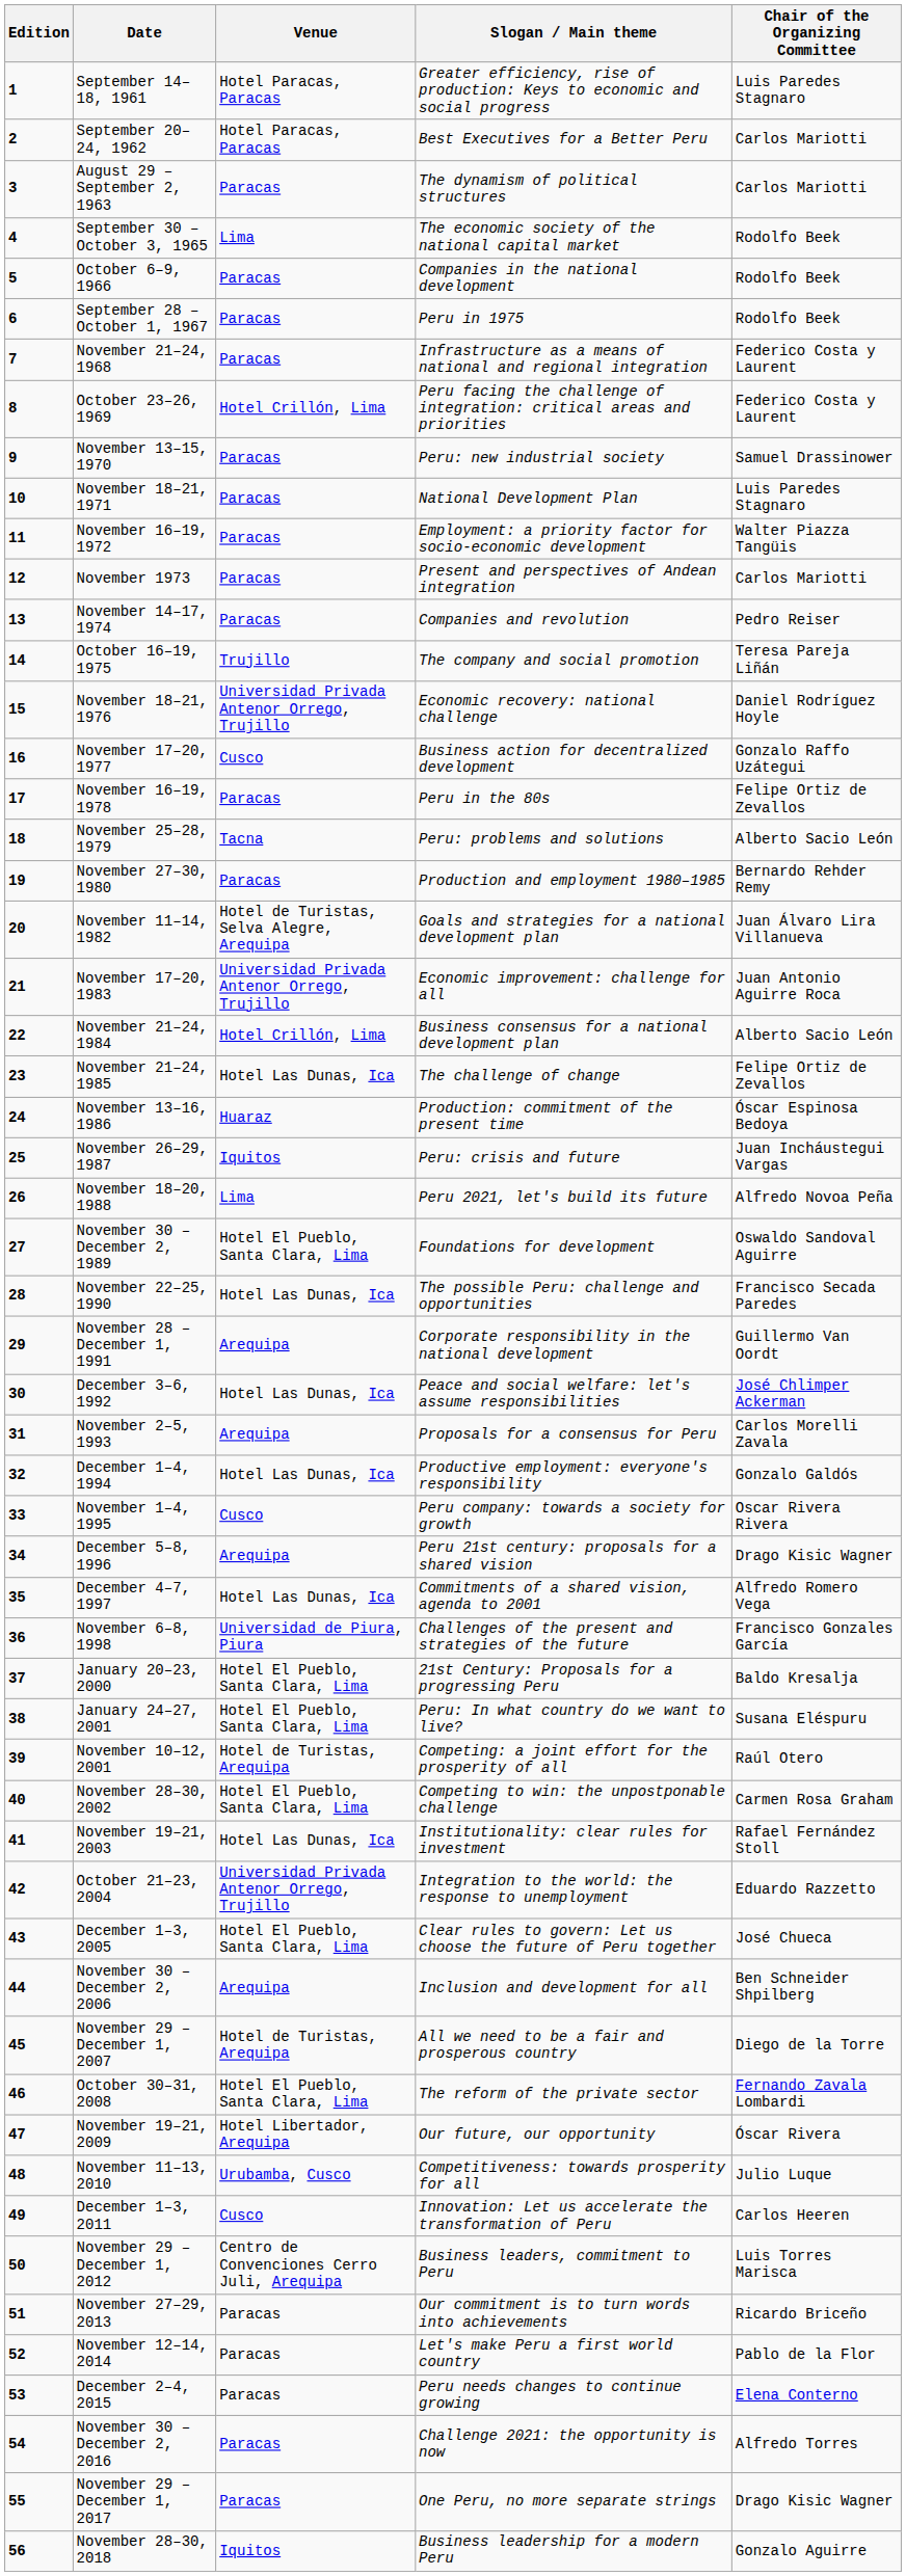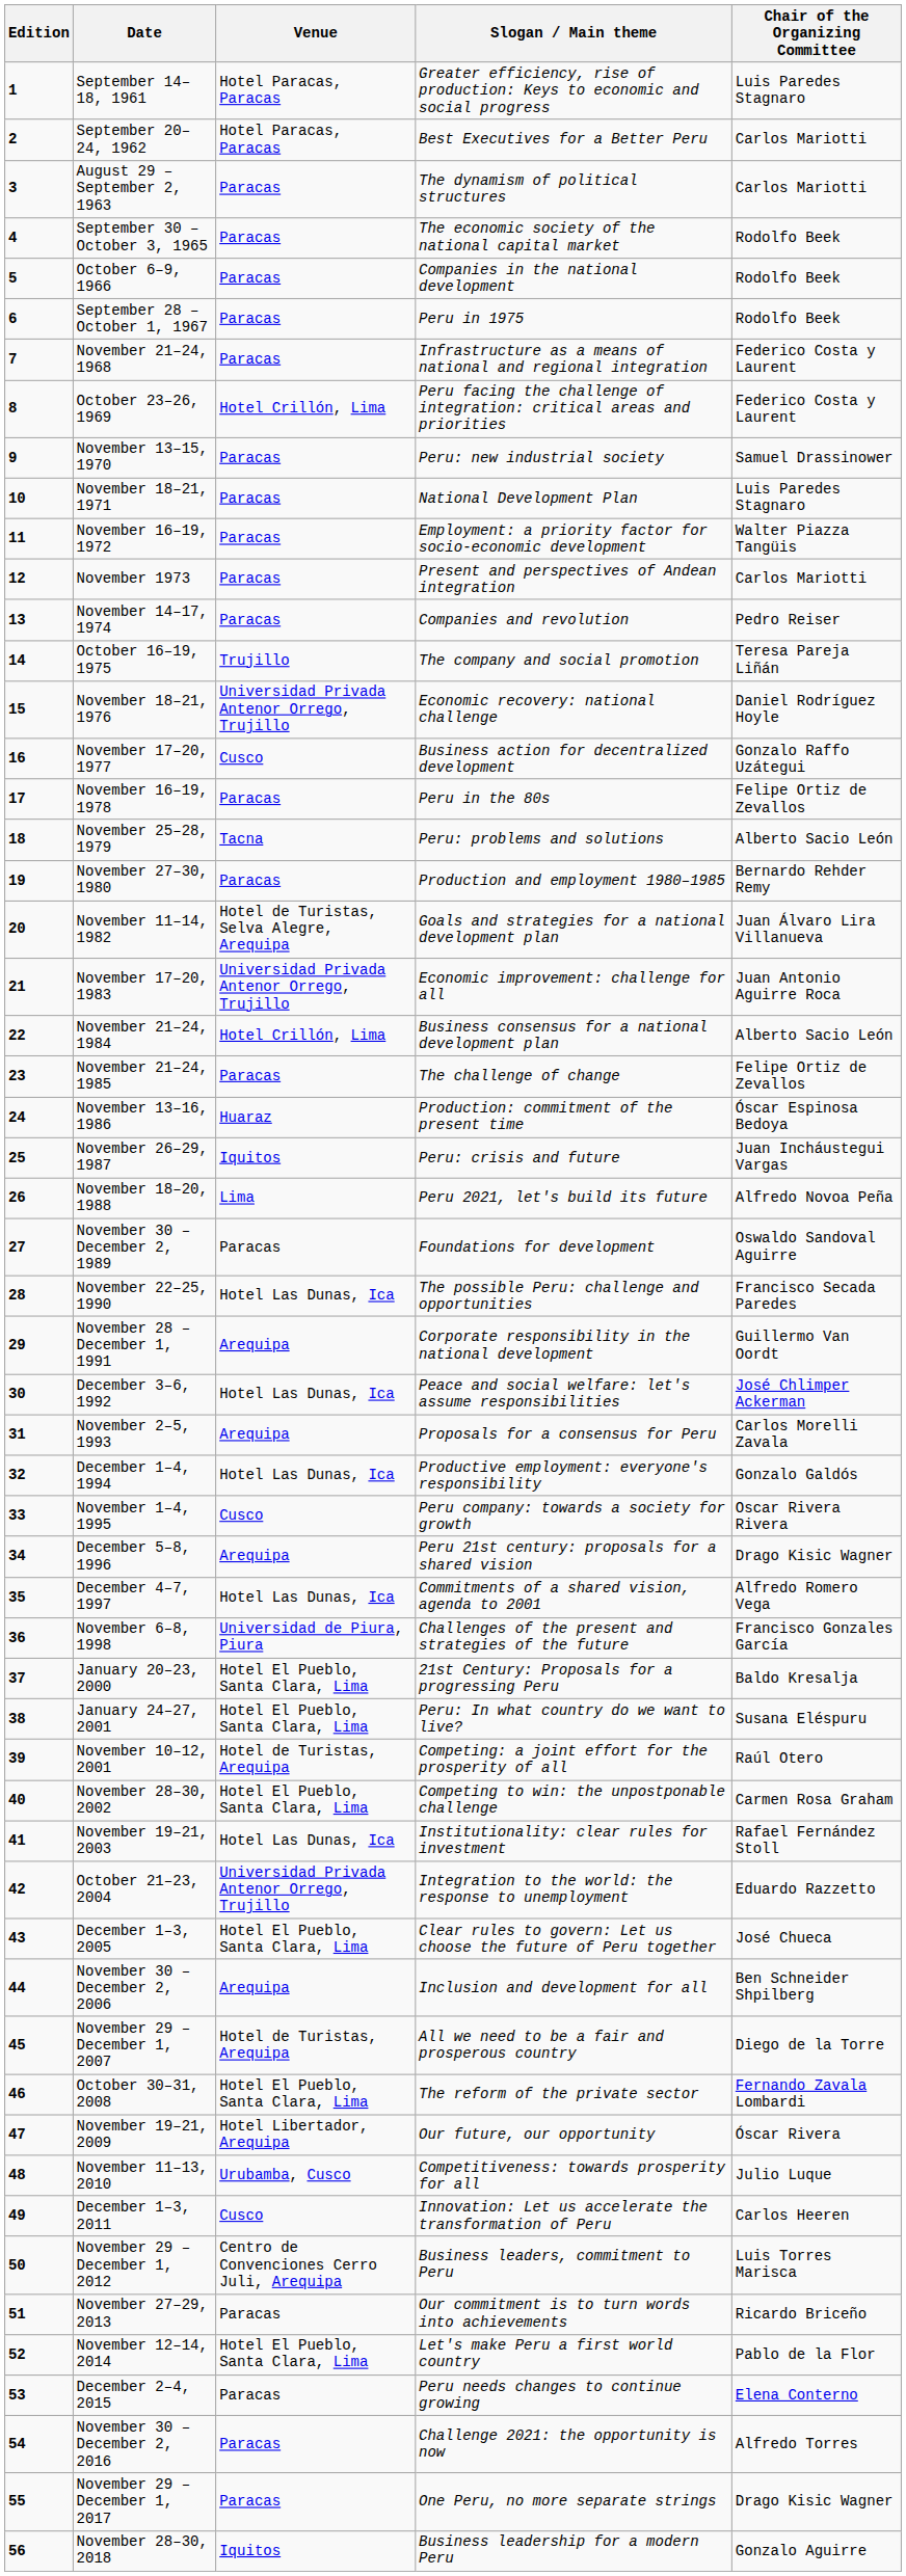September 30 – October 3, 1965 | Venue: Lima -> Paracas
November 21–24, 1985 | Venue: Hotel Las Dunas, Ica -> Paracas
November 30 – December 2, 1989 | Venue: Hotel El Pueblo, Santa Clara, Lima -> Paracas
November 12–14, 2014 | Venue: Paracas -> Hotel El Pueblo, Santa Clara, Lima
